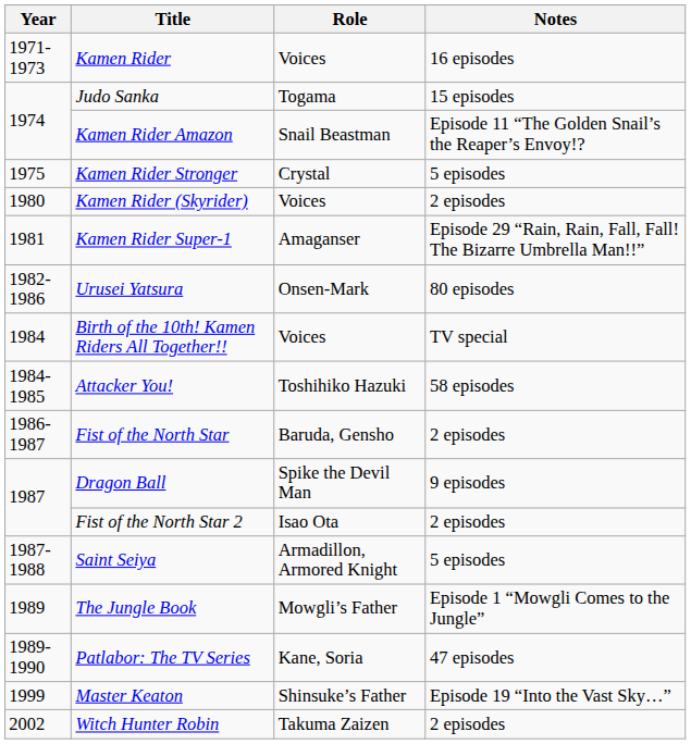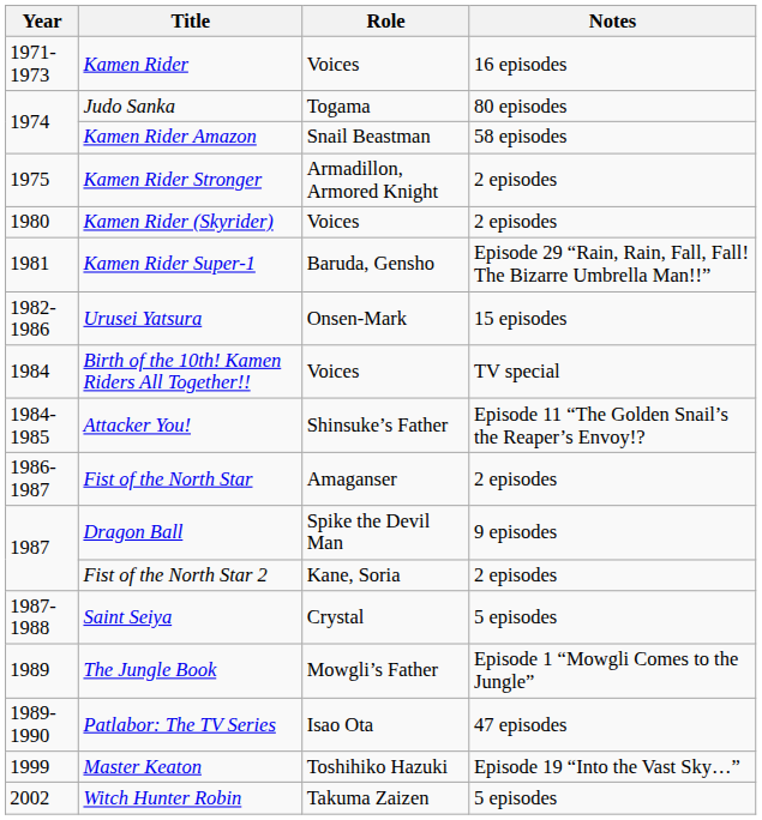Judo Sanka | Notes: 15 episodes -> 80 episodes
Kamen Rider Amazon | Notes: Episode 11 “The Golden Snail’s the Reaper’s Envoy!? -> 58 episodes
Kamen Rider Stronger | Role: Crystal -> Armadillon, Armored Knight
Kamen Rider Stronger | Notes: 5 episodes -> 2 episodes
Kamen Rider Super-1 | Role: Amaganser -> Baruda, Gensho
Urusei Yatsura | Notes: 80 episodes -> 15 episodes
Attacker You! | Role: Toshihiko Hazuki -> Shinsuke’s Father
Attacker You! | Notes: 58 episodes -> Episode 11 “The Golden Snail’s the Reaper’s Envoy!?
Fist of the North Star | Role: Baruda, Gensho -> Amaganser
Fist of the North Star 2 | Role: Isao Ota -> Kane, Soria
Saint Seiya | Role: Armadillon, Armored Knight -> Crystal
Patlabor: The TV Series | Role: Kane, Soria -> Isao Ota
Master Keaton | Role: Shinsuke’s Father -> Toshihiko Hazuki
Witch Hunter Robin | Notes: 2 episodes -> 5 episodes
